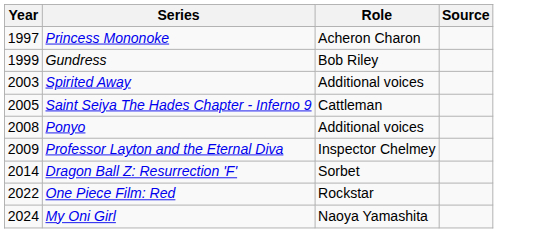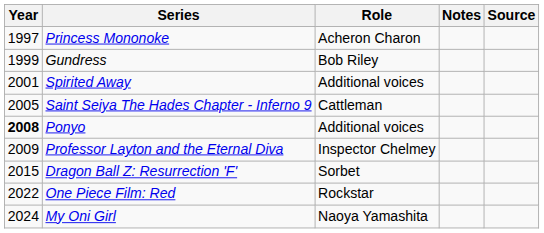+ column: Notes
Spirited Away | Year: 2003 -> 2001
Ponyo | Year: normal -> bold
Dragon Ball Z: Resurrection 'F' | Year: 2014 -> 2015
